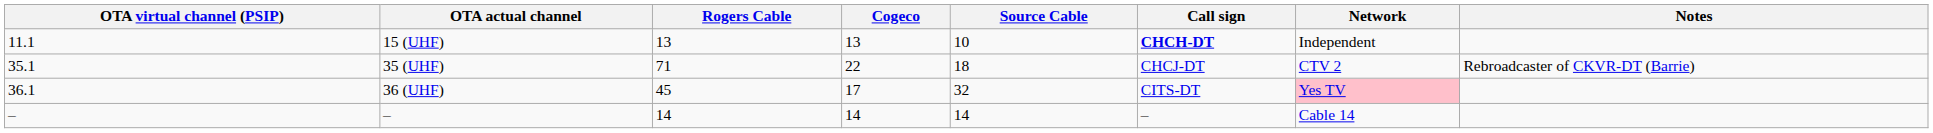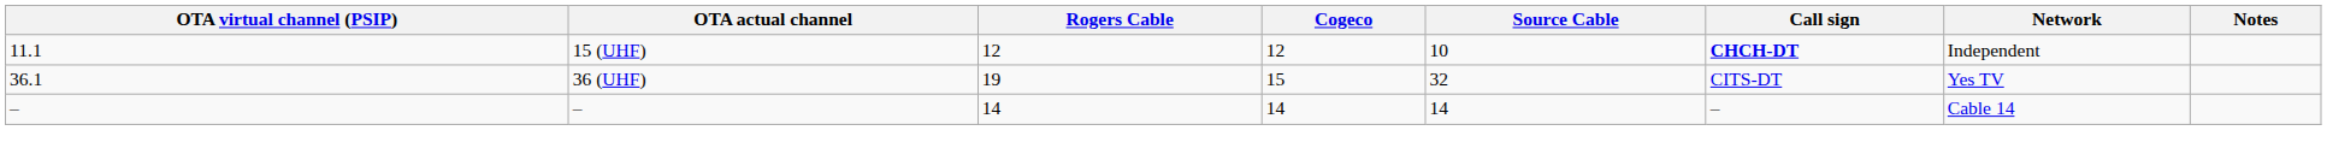15 (UHF) | Rogers Cable: 13 -> 12
15 (UHF) | Cogeco: 13 -> 12
- row: 35.1 | 35 (UHF) | 71 | 22 | 18 | CHCJ-DT | CTV 2 | Rebroadcaster of CKVR-DT (Barrie)
36 (UHF) | Rogers Cable: 45 -> 19
36 (UHF) | Cogeco: 17 -> 15
36 (UHF) | Network: pink background -> no background
